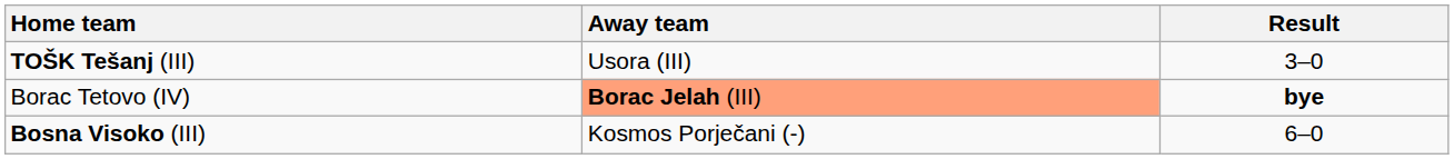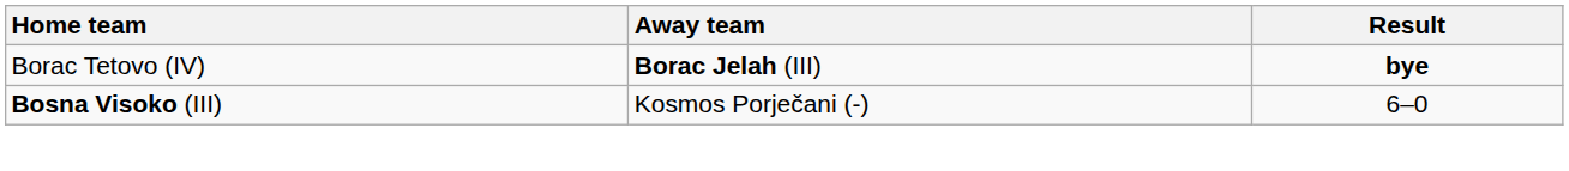- row: TOŠK Tešanj (III) | Usora (III) | 3–0
Borac Tetovo (IV) | Away team: lightsalmon background -> no background
